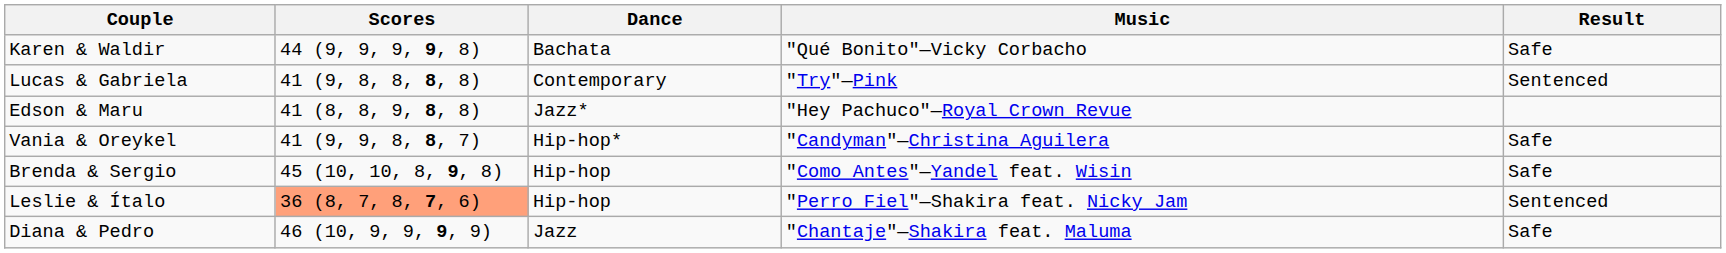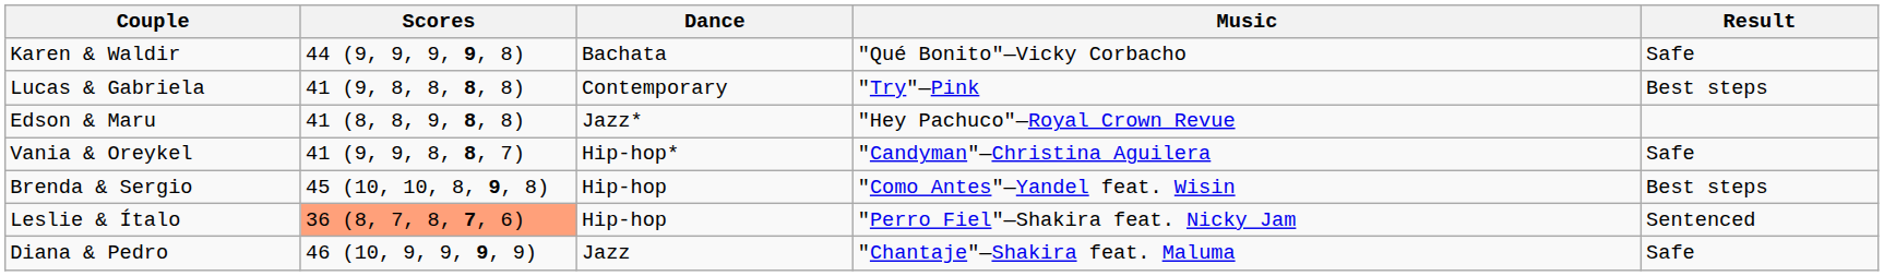Lucas & Gabriela | Result: Sentenced -> Best steps
Brenda & Sergio | Result: Safe -> Best steps
